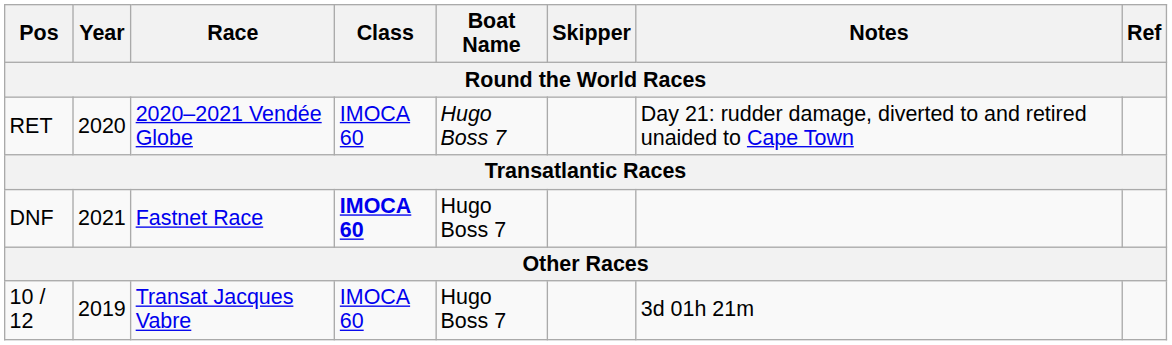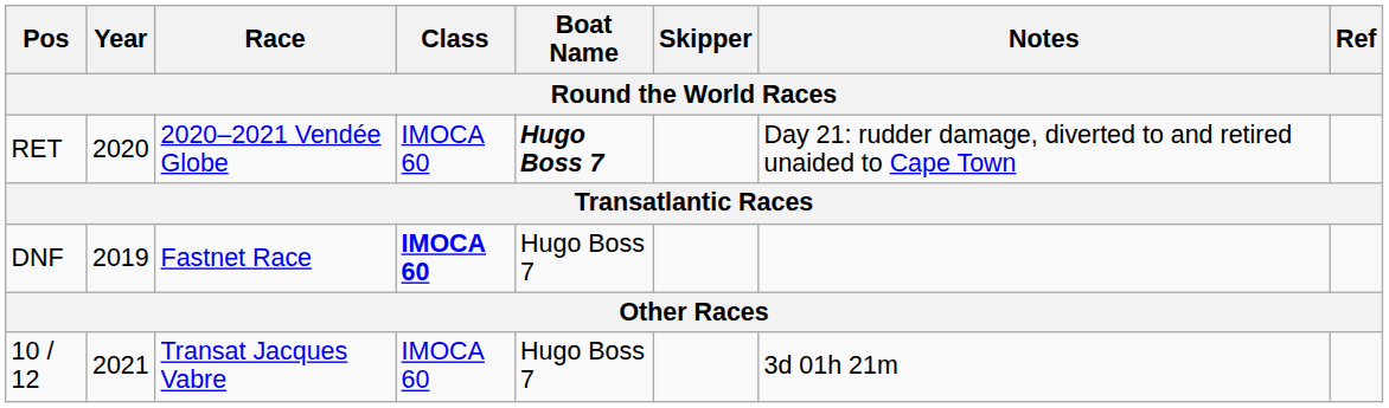RET | Boat Name: normal -> bold
DNF | Year: 2021 -> 2019
10 / 12 | Year: 2019 -> 2021
